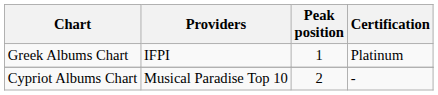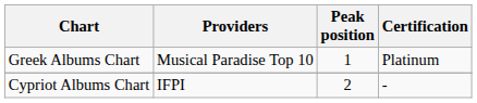Greek Albums Chart | Providers: IFPI -> Musical Paradise Top 10
Cypriot Albums Chart | Providers: Musical Paradise Top 10 -> IFPI
